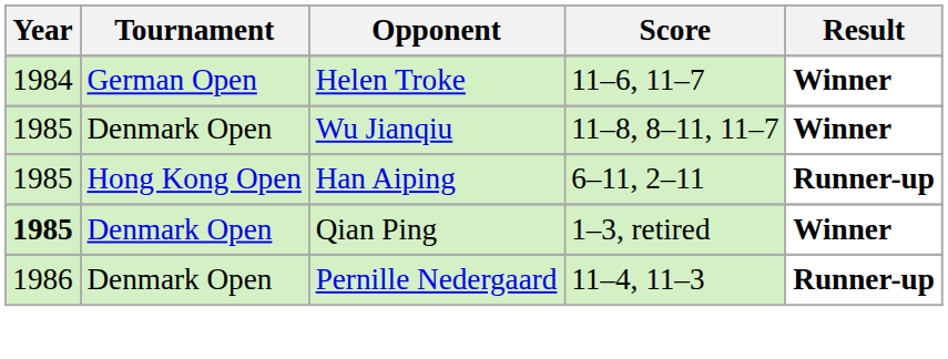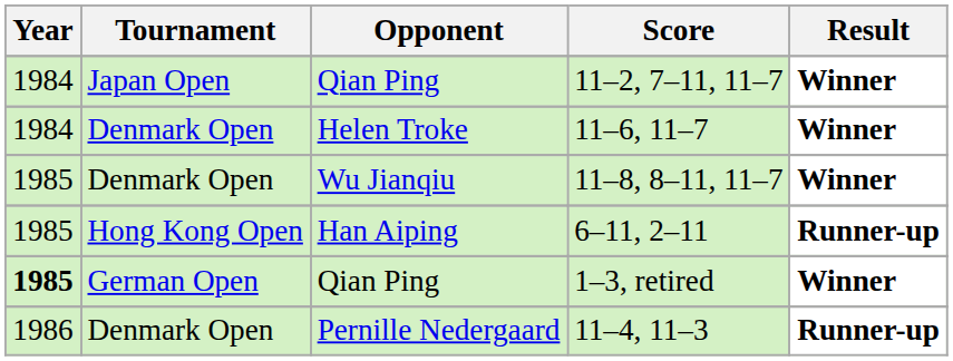+ row: 1984 | Japan Open | Qian Ping | 11–2, 7–11, 11–7 | Winner
11–6, 11–7 | Tournament: German Open -> Denmark Open
1–3, retired | Tournament: Denmark Open -> German Open
